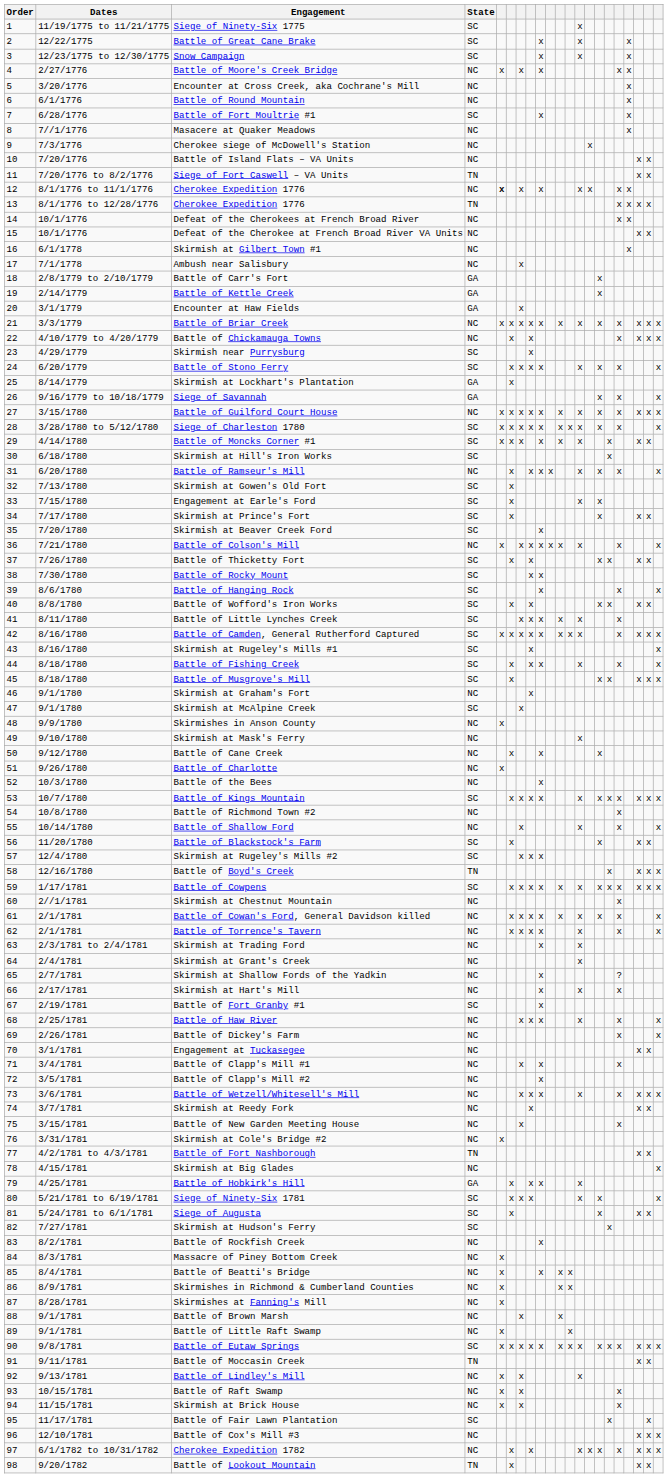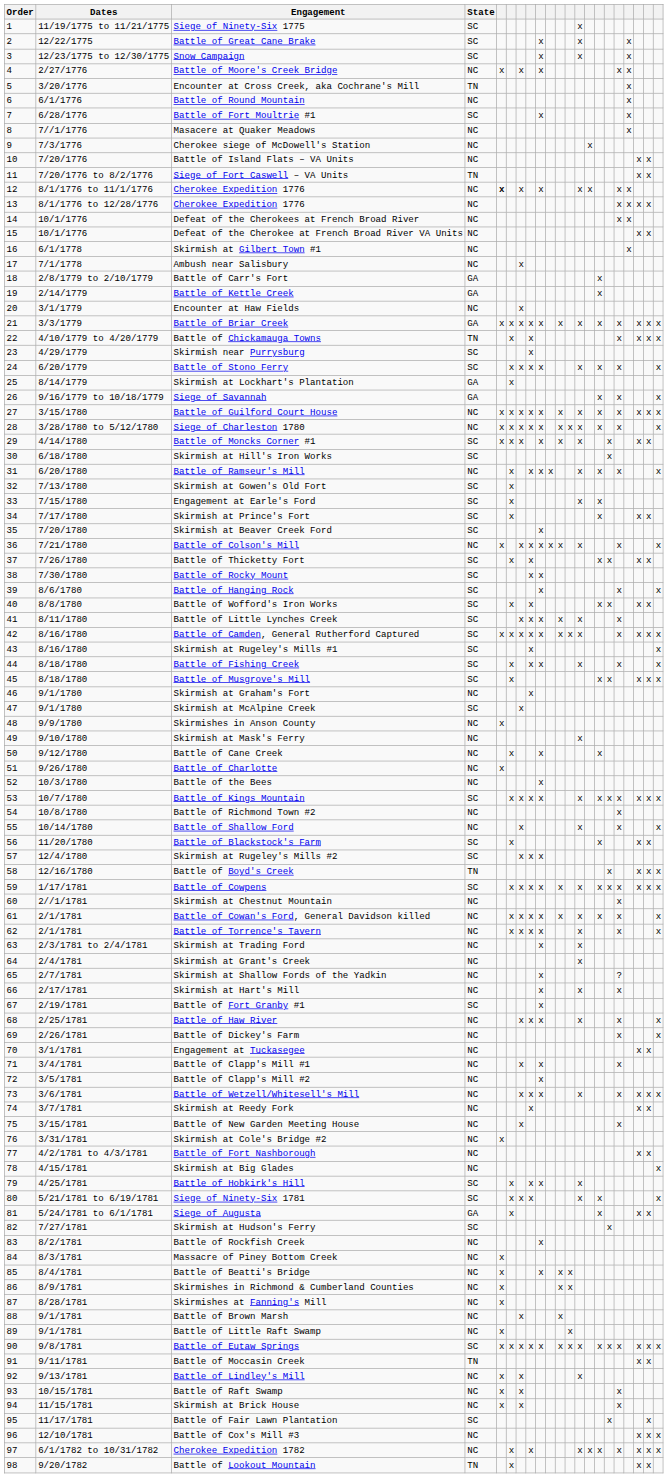Encounter at Cross Creek, aka Cochrane's Mill | State: NC -> TN
13 / Cherokee Expedition 1776 | State: TN -> NC
Encounter at Haw Fields | State: GA -> NC
Battle of Briar Creek | State: NC -> GA
Battle of Chickamauga Towns | State: NC -> TN
Siege of Charleston 1780 | State: SC -> NC
Battle of Fort Nashborough | State: TN -> NC
Battle of Hobkirk's Hill | State: GA -> SC
Siege of Augusta | State: SC -> GA
